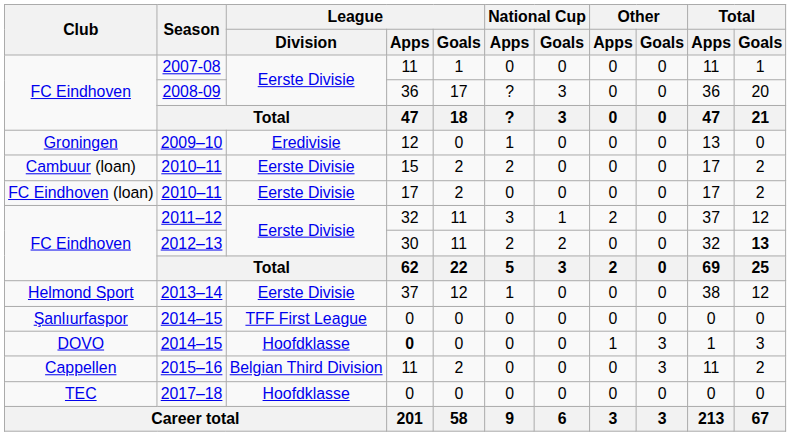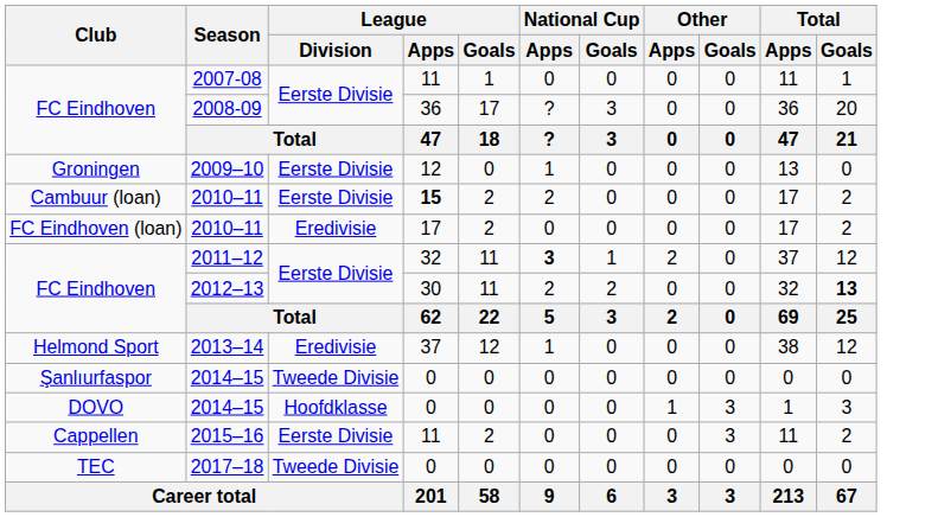2009–10 | League / Division: Eredivisie -> Eerste Divisie
Cambuur (loan) / 2010–11 | League / Apps: normal -> bold
FC Eindhoven (loan) / 2010–11 | League / Division: Eerste Divisie -> Eredivisie
2011–12 | National Cup / Apps: normal -> bold
2013–14 | League / Division: Eerste Divisie -> Eredivisie
Şanlıurfaspor / 2014–15 | League / Division: TFF First League -> Tweede Divisie
DOVO / 2014–15 | League / Apps: bold -> normal
2015–16 | League / Division: Belgian Third Division -> Eerste Divisie
2017–18 | League / Division: Hoofdklasse -> Tweede Divisie
